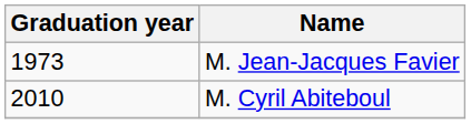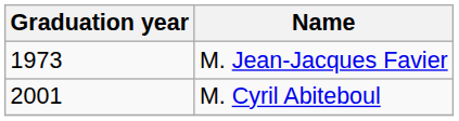M. Cyril Abiteboul | Graduation year: 2010 -> 2001
